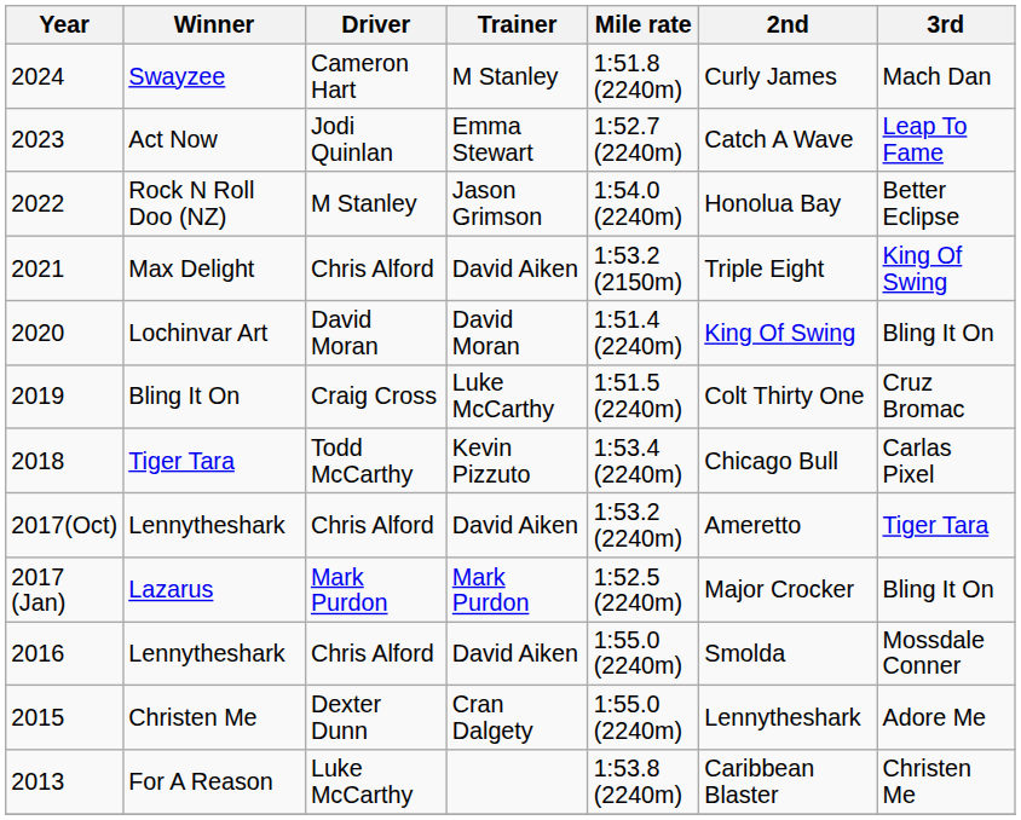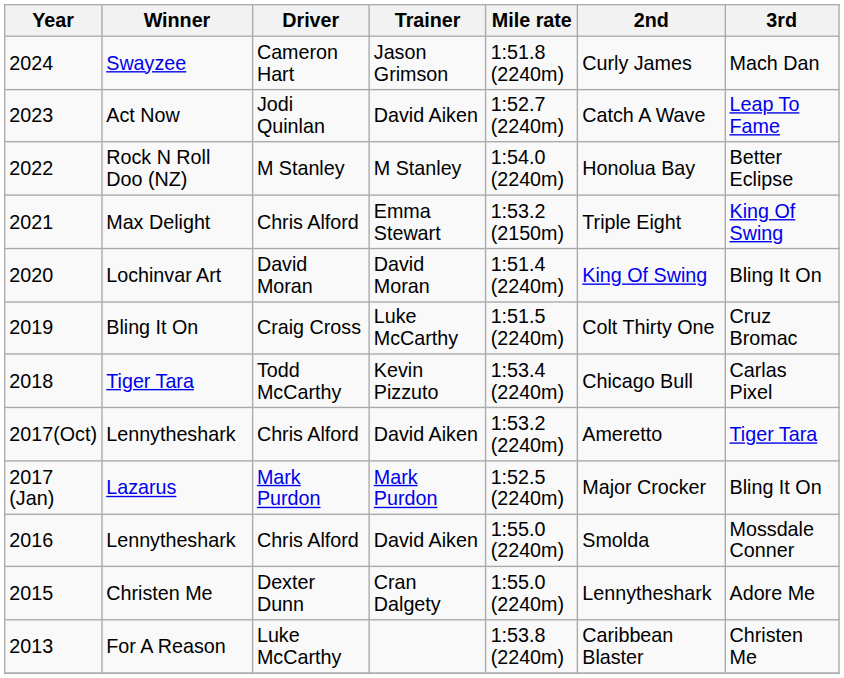Swayzee | Trainer: M Stanley -> Jason Grimson
Act Now | Trainer: Emma Stewart -> David Aiken
Rock N Roll Doo (NZ) | Trainer: Jason Grimson -> M Stanley
Max Delight | Trainer: David Aiken -> Emma Stewart
